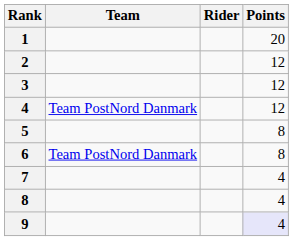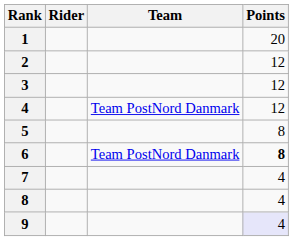columns swapped: Rider <-> Team
6 | Points: normal -> bold
